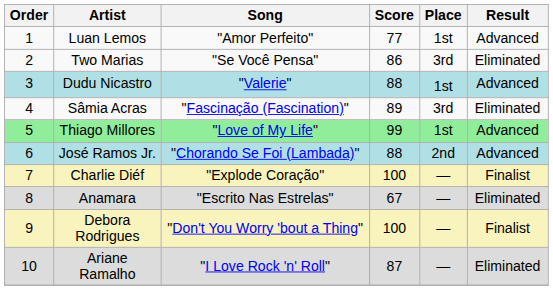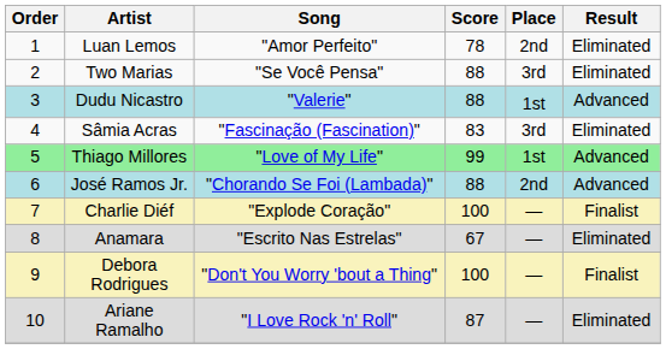Luan Lemos | Score: 77 -> 78
Luan Lemos | Place: 1st -> 2nd
Luan Lemos | Result: Advanced -> Eliminated
Two Marias | Score: 86 -> 88
Sâmia Acras | Score: 89 -> 83
